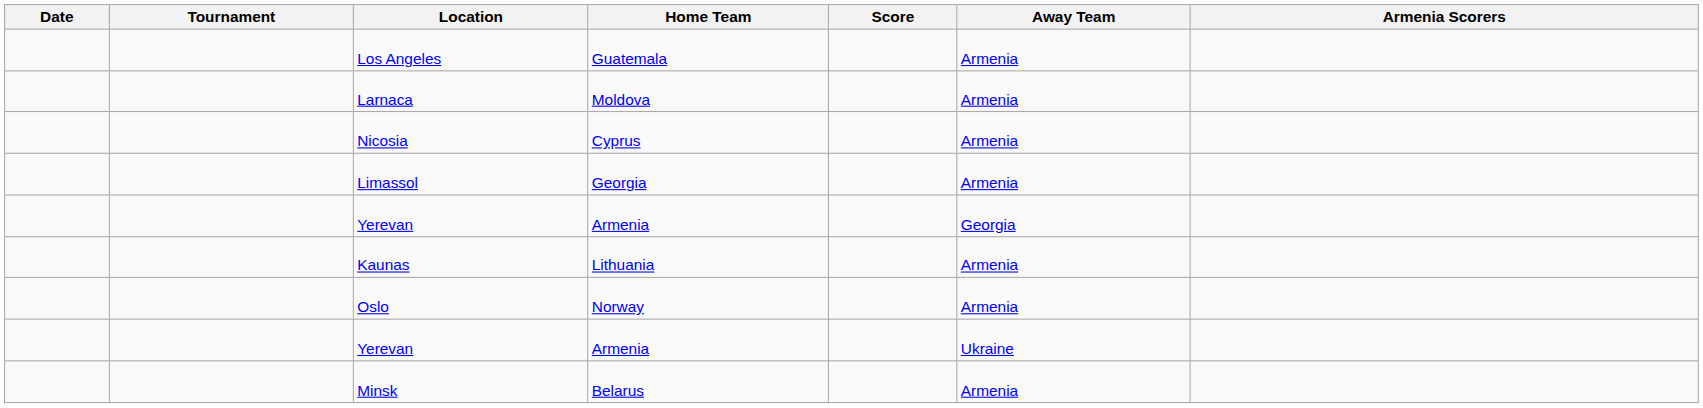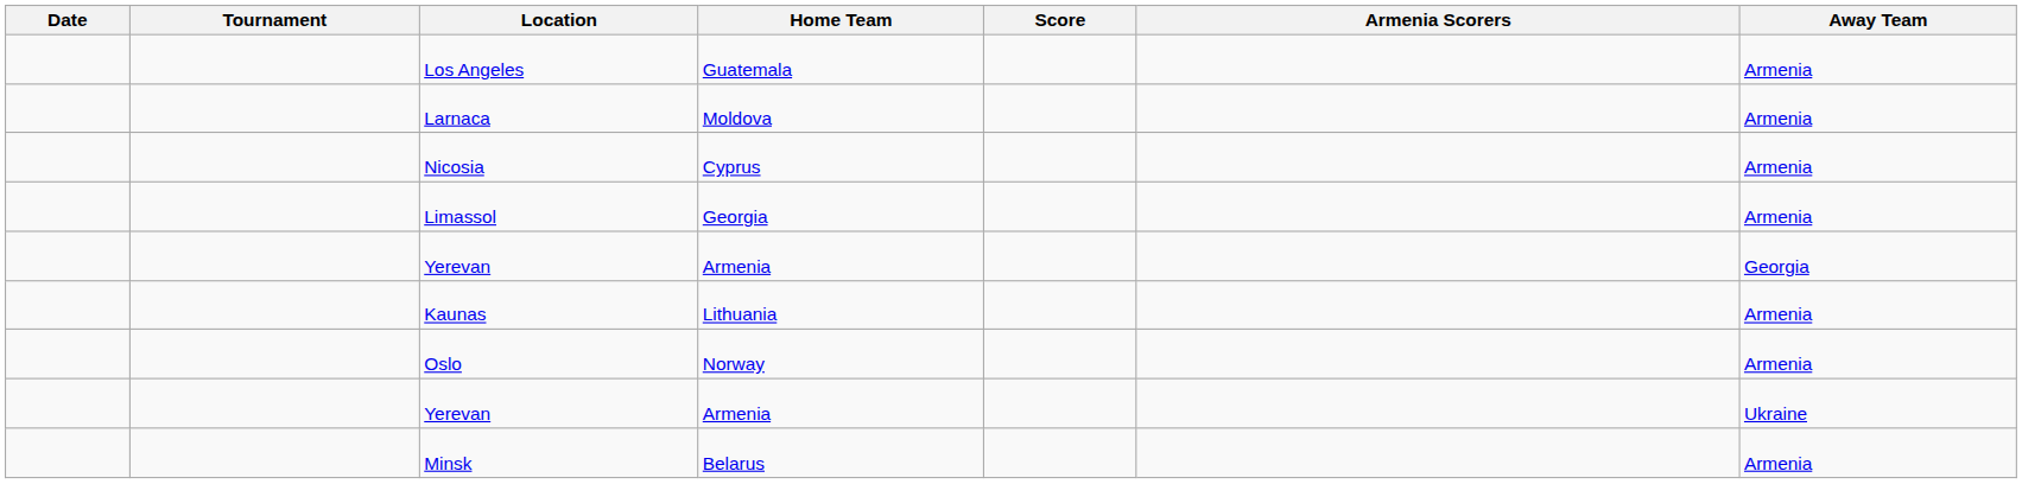columns swapped: Away Team <-> Armenia Scorers
